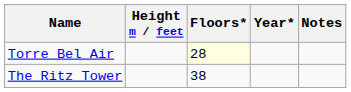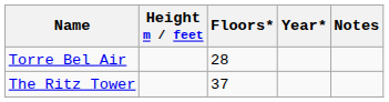Torre Bel Air | Floors*: lightyellow background -> no background
The Ritz Tower | Floors*: 38 -> 37
